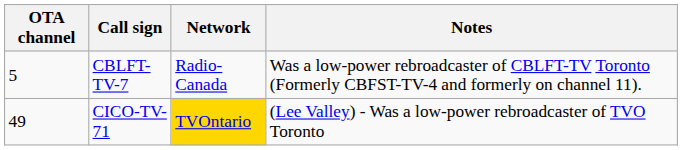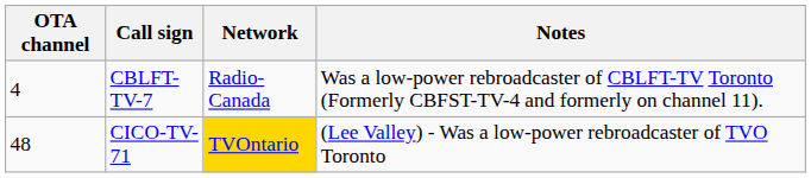CBLFT-TV-7 | OTA channel: 5 -> 4
CICO-TV-71 | OTA channel: 49 -> 48
